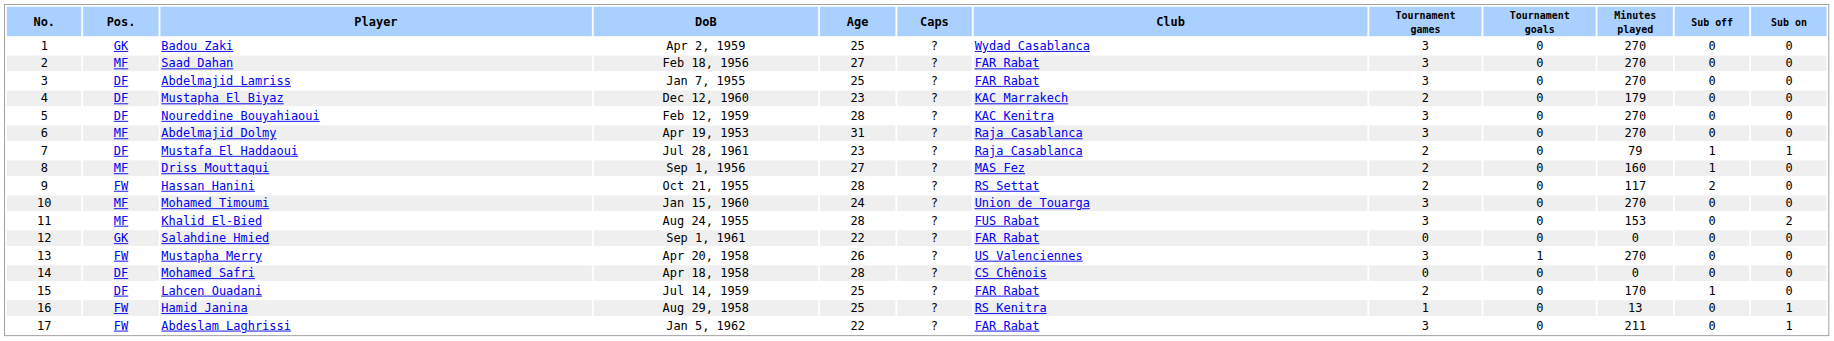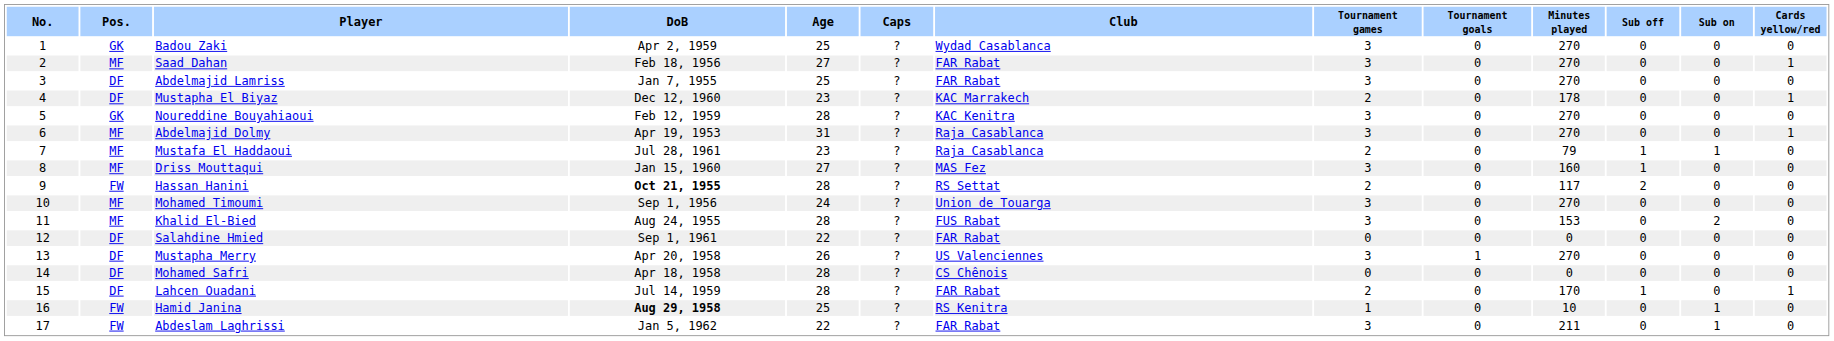+ column: Cards yellow/red | 0 | 1 | 0 | 1 | 0 | 1 | 0 | 0 | 0 | 0 | 0 | 0 | 0 | 0 | 1 | 0 | 0
Mustapha El Biyaz | Minutes played: 179 -> 178
Noureddine Bouyahiaoui | Pos.: DF -> GK
Mustafa El Haddaoui | Pos.: DF -> MF
Driss Mouttaqui | DoB: Sep 1, 1956 -> Jan 15, 1960
Driss Mouttaqui | Tournament games: 2 -> 3
Hassan Hanini | DoB: normal -> bold
Mohamed Timoumi | DoB: Jan 15, 1960 -> Sep 1, 1956
Salahdine Hmied | Pos.: GK -> DF
Mustapha Merry | Pos.: FW -> DF
Lahcen Ouadani | Age: 25 -> 28
Hamid Janina | DoB: normal -> bold
Hamid Janina | Minutes played: 13 -> 10
